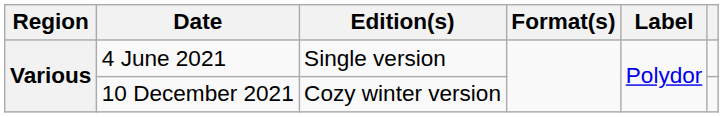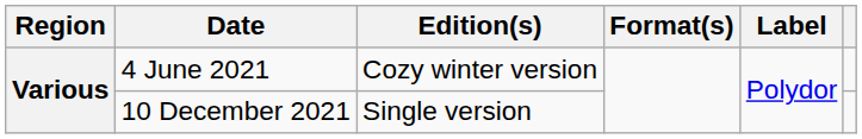4 June 2021 | Edition(s): Single version -> Cozy winter version
10 December 2021 | Edition(s): Cozy winter version -> Single version
